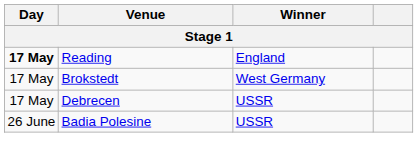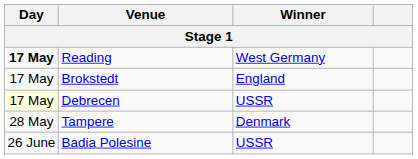Reading | Winner: England -> West Germany
Brokstedt | Winner: West Germany -> England
Debrecen | Day: no background -> lightyellow background
+ row: 28 May | Tampere | Denmark
